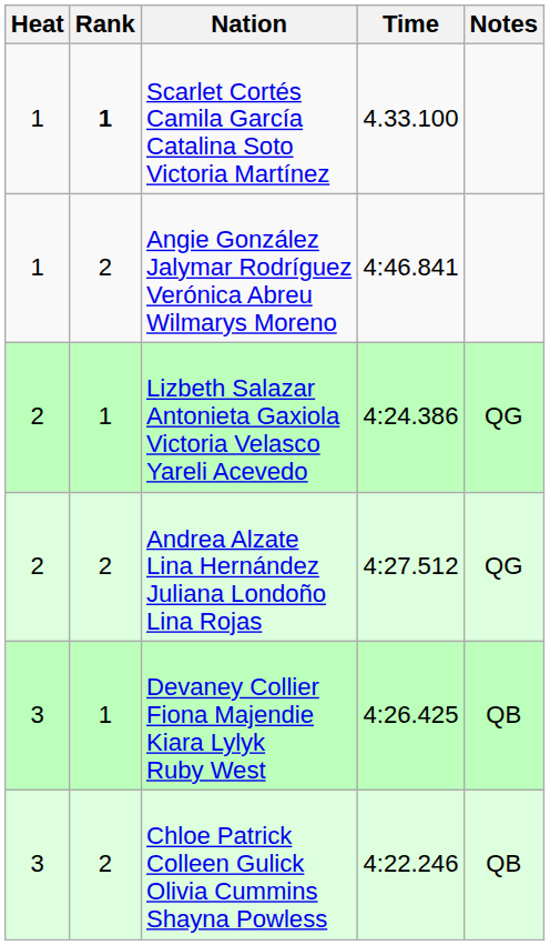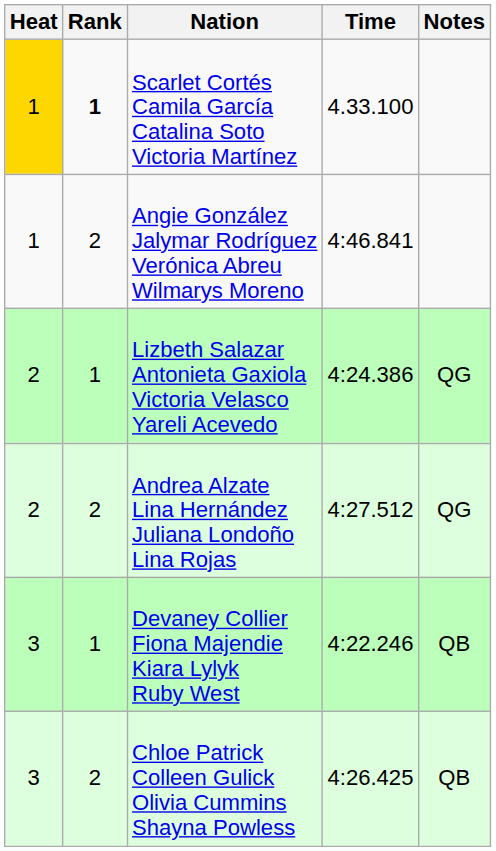Scarlet Cortés Camila García Catalina Soto Victoria Martínez | Heat: no background -> gold background
Devaney Collier Fiona Majendie Kiara Lylyk Ruby West | Time: 4:26.425 -> 4:22.246
Chloe Patrick Colleen Gulick Olivia Cummins Shayna Powless | Time: 4:22.246 -> 4:26.425
